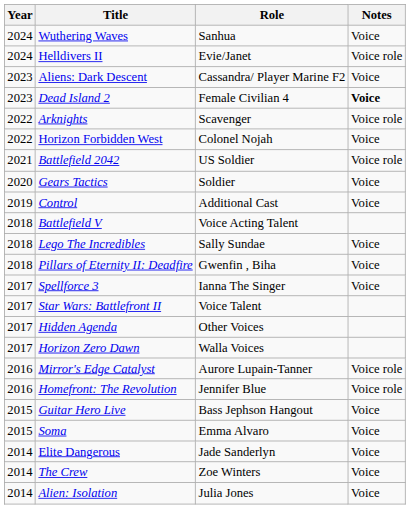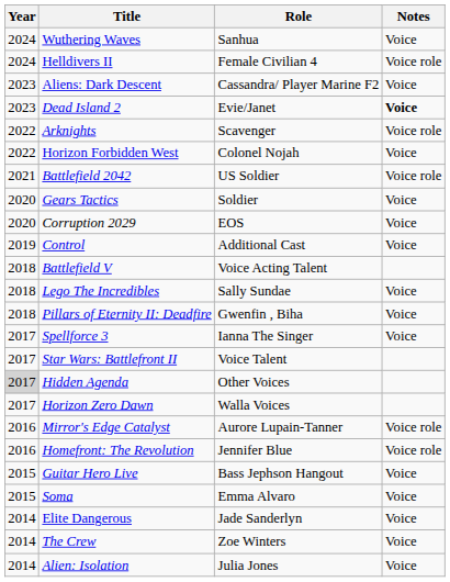Helldivers II | Role: Evie/Janet -> Female Civilian 4
Dead Island 2 | Role: Female Civilian 4 -> Evie/Janet
+ row: 2020 | Corruption 2029 | EOS | Voice
Hidden Agenda | Year: no background -> lightgrey background
